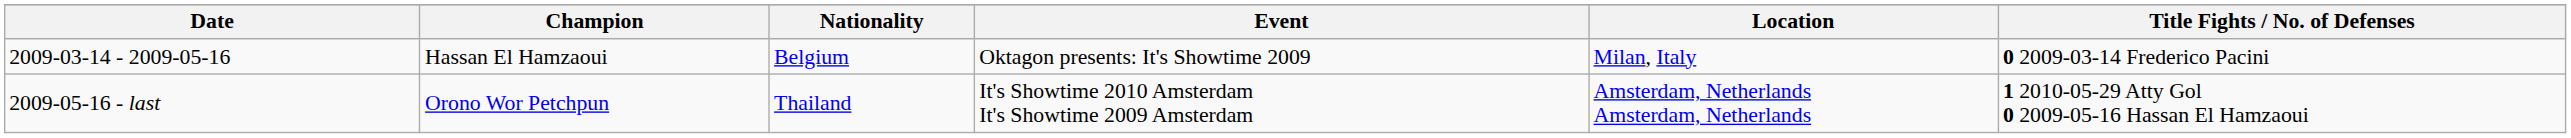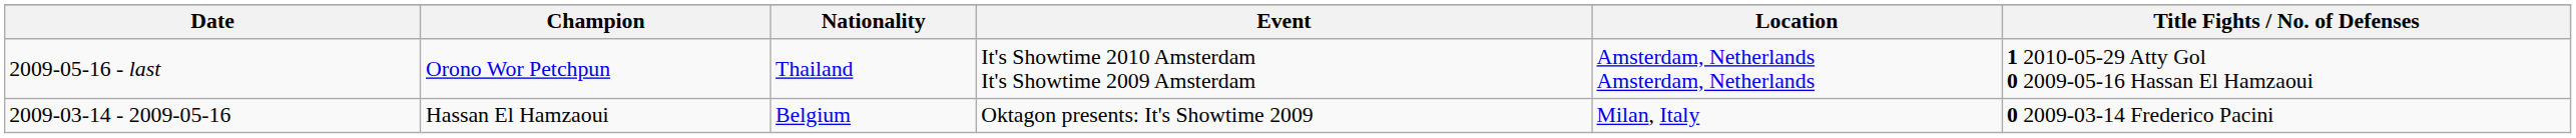rows swapped: 2009-05-16 - last <-> 2009-03-14 - 2009-05-16
